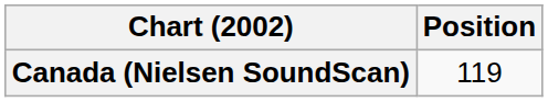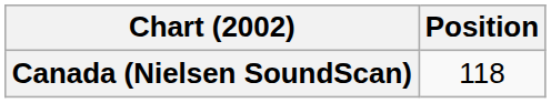Canada (Nielsen SoundScan) | Position: 119 -> 118
